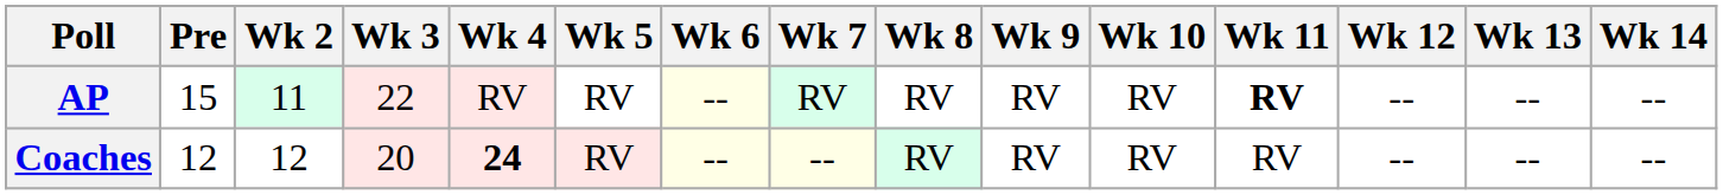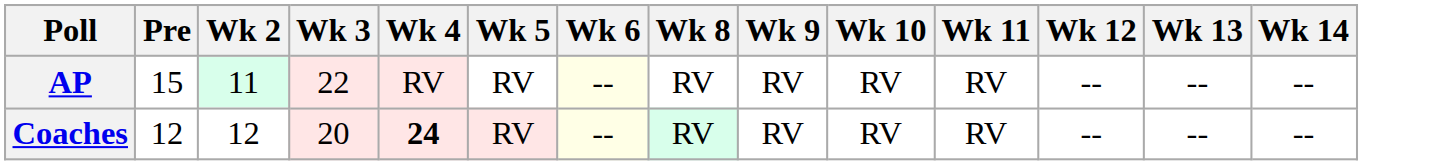- column: Wk 7 | RV | --
AP | Wk 11: bold -> normal
